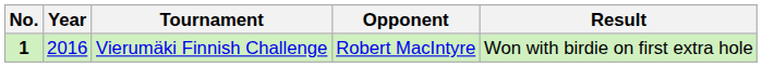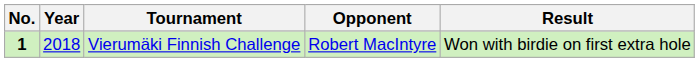Vierumäki Finnish Challenge | Year: 2016 -> 2018
